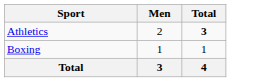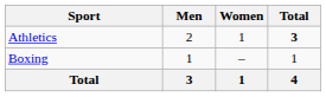+ column: Women | 1 | – | 1
